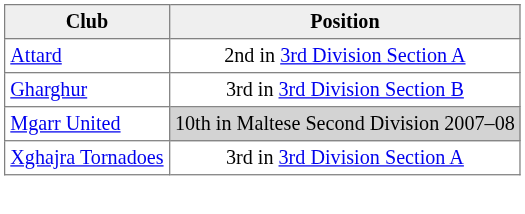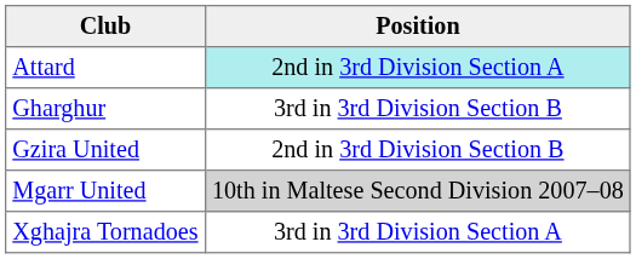Attard | Position: no background -> paleturquoise background
+ row: Gzira United | 2nd in 3rd Division Section B
